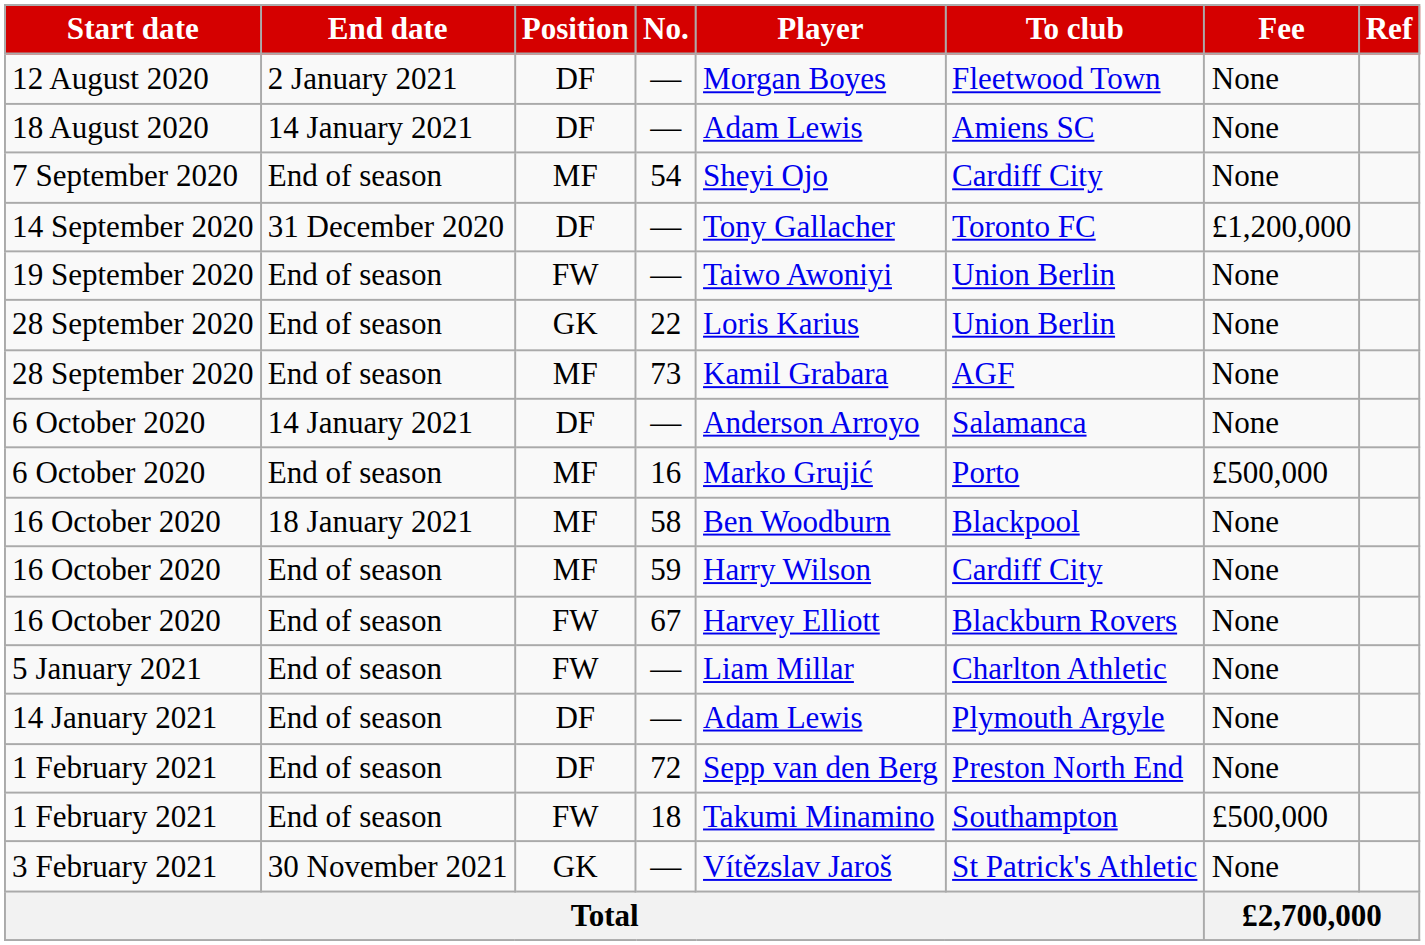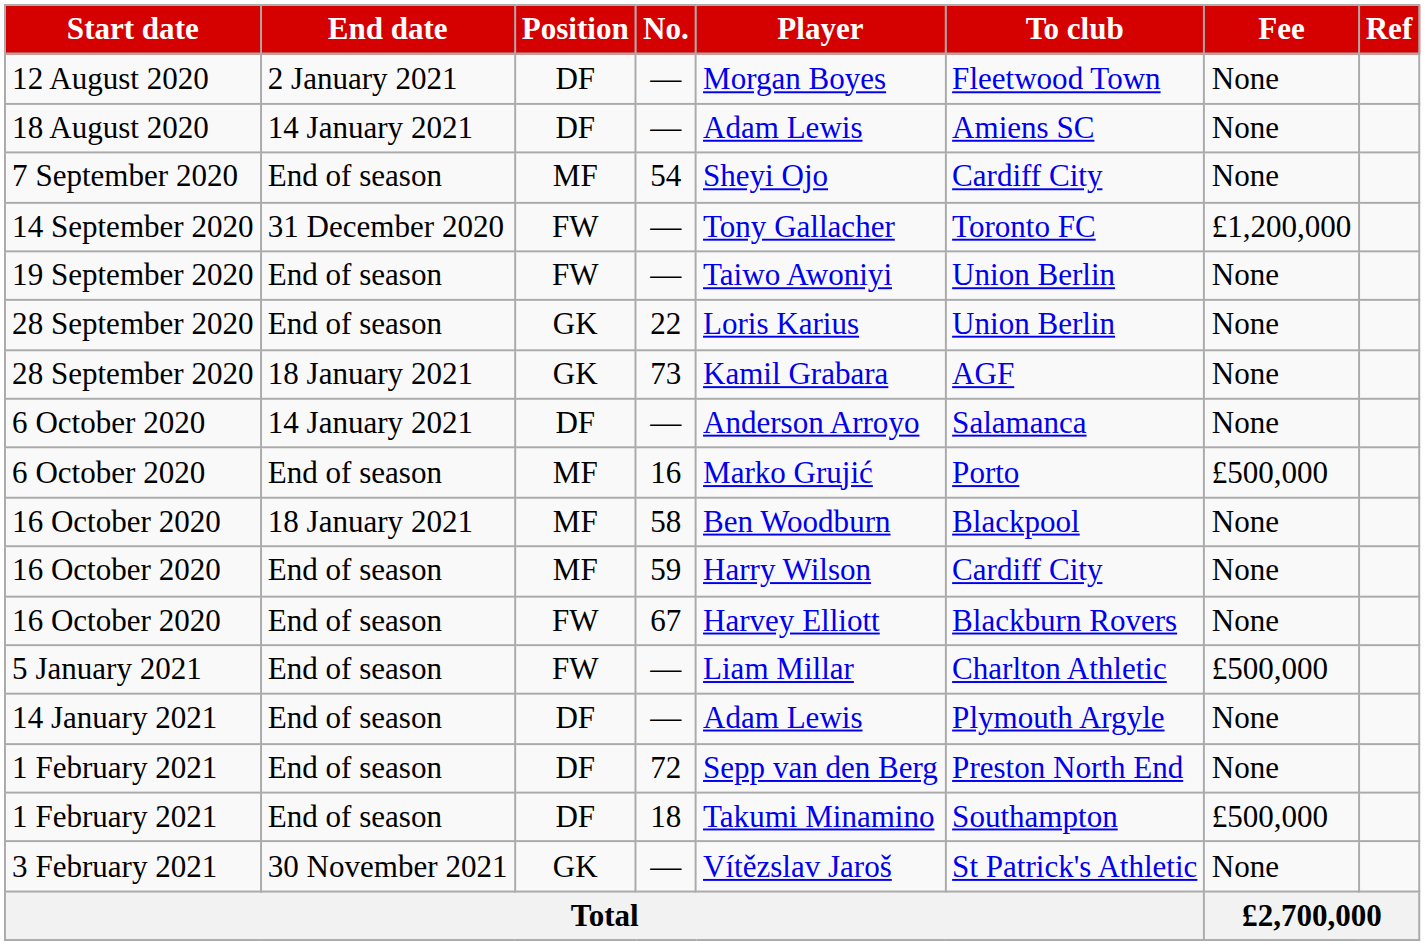14 September 2020 | Position: DF -> FW
28 September 2020 / 73 | End date: End of season -> 18 January 2021
28 September 2020 / 73 | Position: MF -> GK
5 January 2021 | Fee: None -> £500,000
1 February 2021 / 18 | Position: FW -> DF
